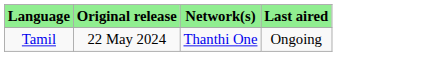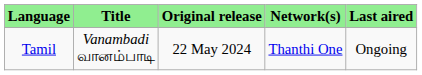+ column: Title | Vanambadi வானம்பாடி
